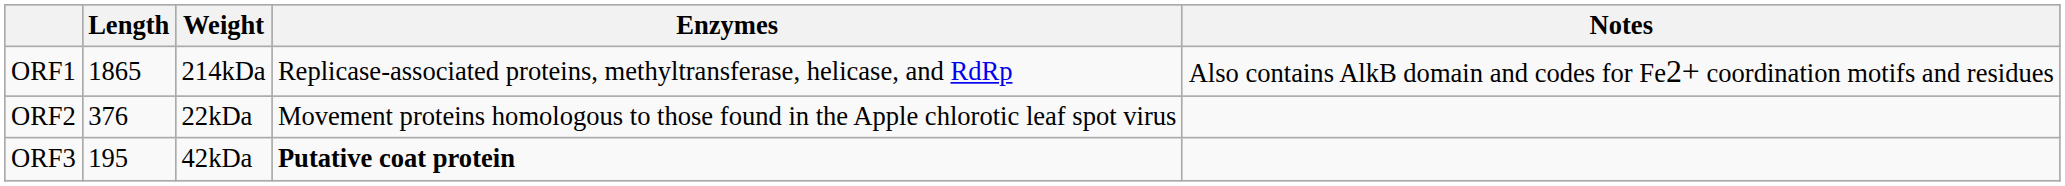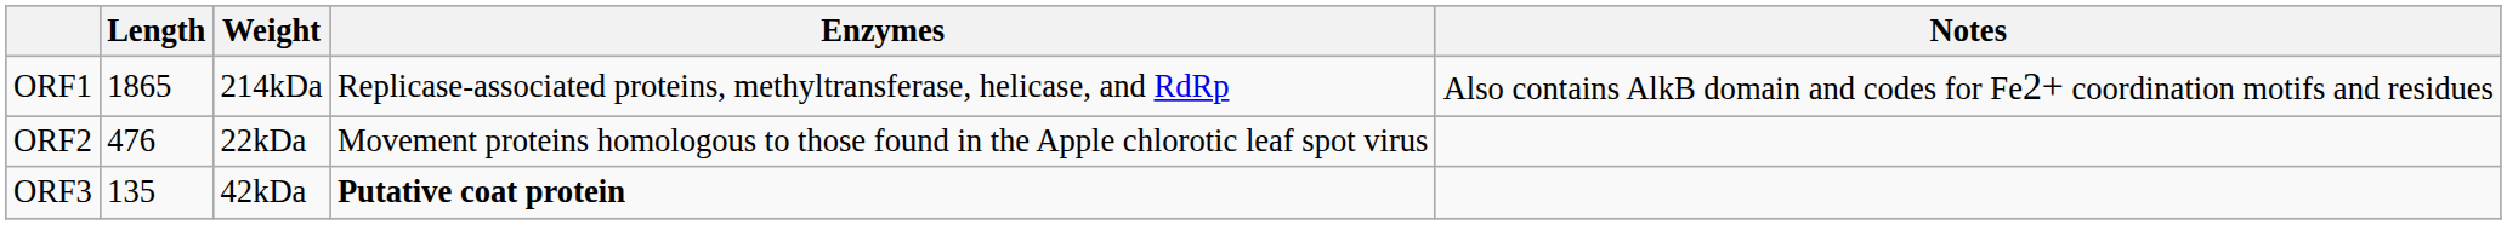ORF2 | Length: 376 -> 476
ORF3 | Length: 195 -> 135
